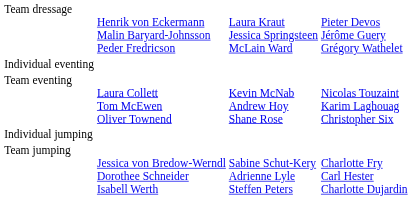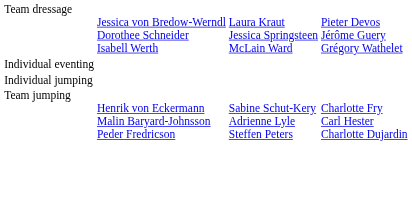Team dressage | column 2: Henrik von Eckermann Malin Baryard-Johnsson Peder Fredricson -> Jessica von Bredow-Werndl Dorothee Schneider Isabell Werth
- row: Team eventing | Laura Collett Tom McEwen Oliver Townend | Kevin McNab Andrew Hoy Shane Rose | Nicolas Touzaint Karim Laghouag Christopher Six
Team jumping | column 2: Jessica von Bredow-Werndl Dorothee Schneider Isabell Werth -> Henrik von Eckermann Malin Baryard-Johnsson Peder Fredricson
